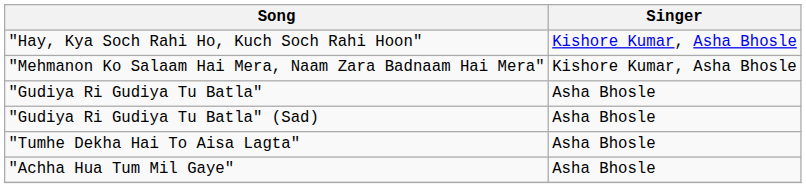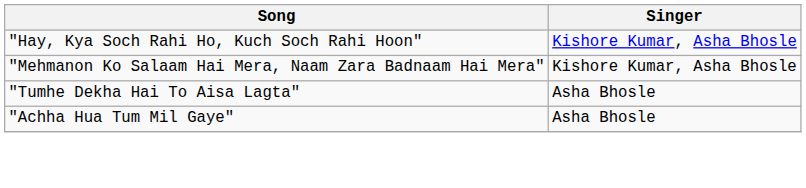- row: "Gudiya Ri Gudiya Tu Batla" | Asha Bhosle
- row: "Gudiya Ri Gudiya Tu Batla" (Sad) | Asha Bhosle
